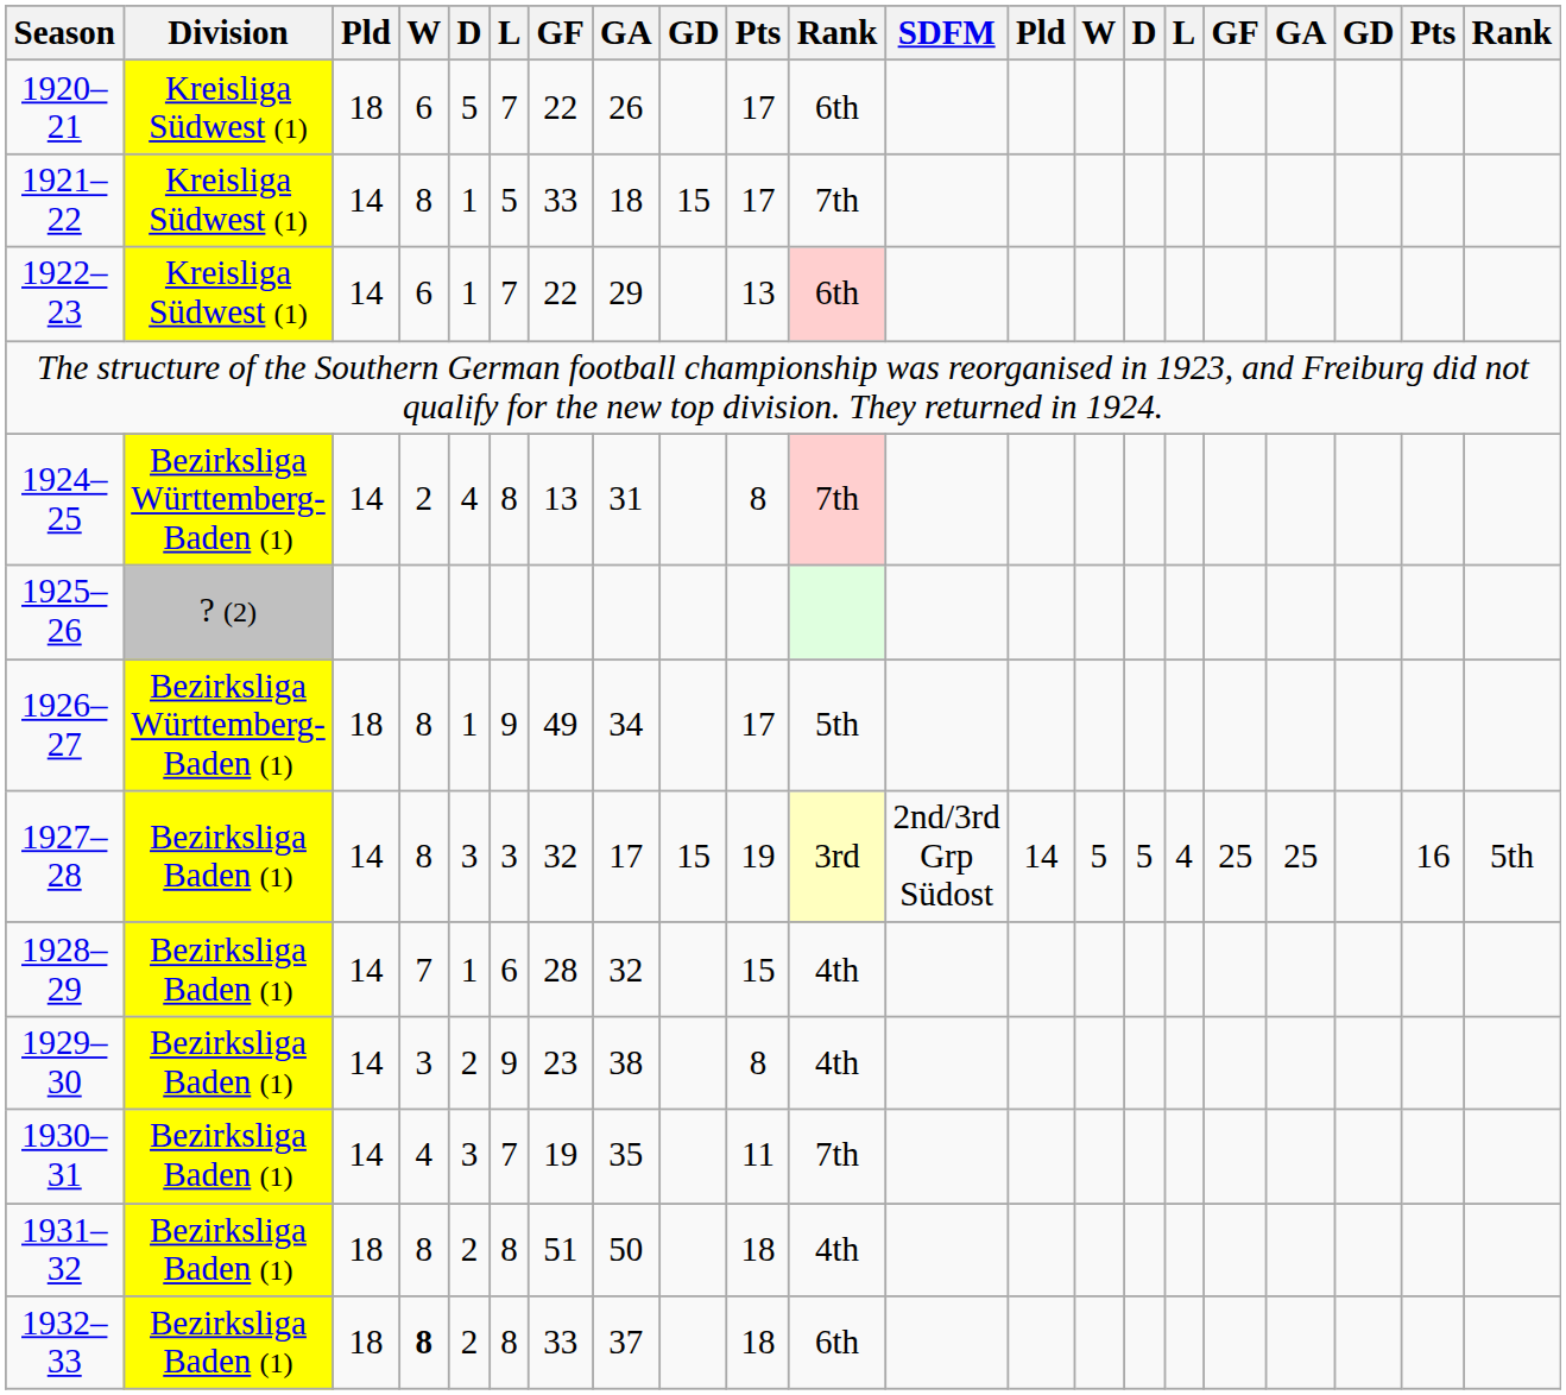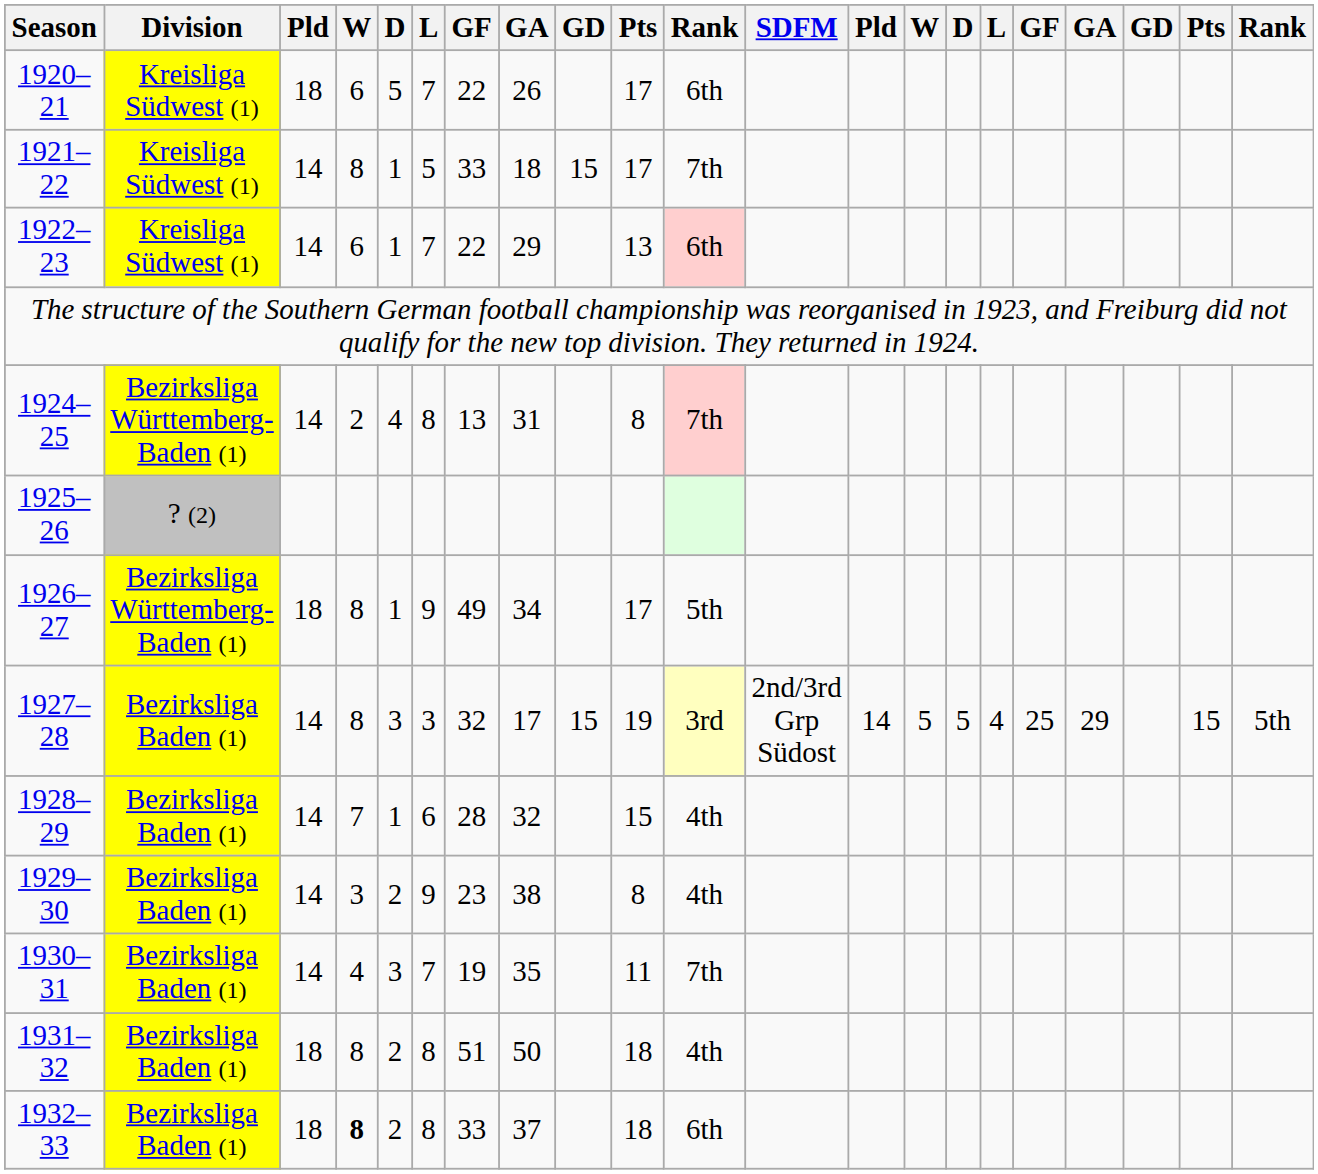1927–28 | column 18: 25 -> 29
1927–28 | column 20: 16 -> 15
